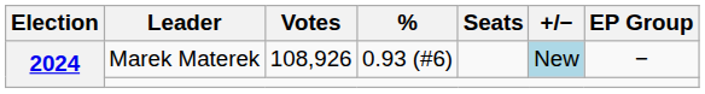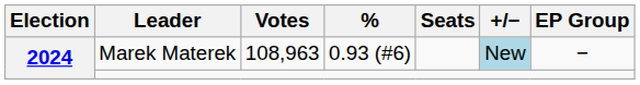Marek Materek | Votes: 108,926 -> 108,963
